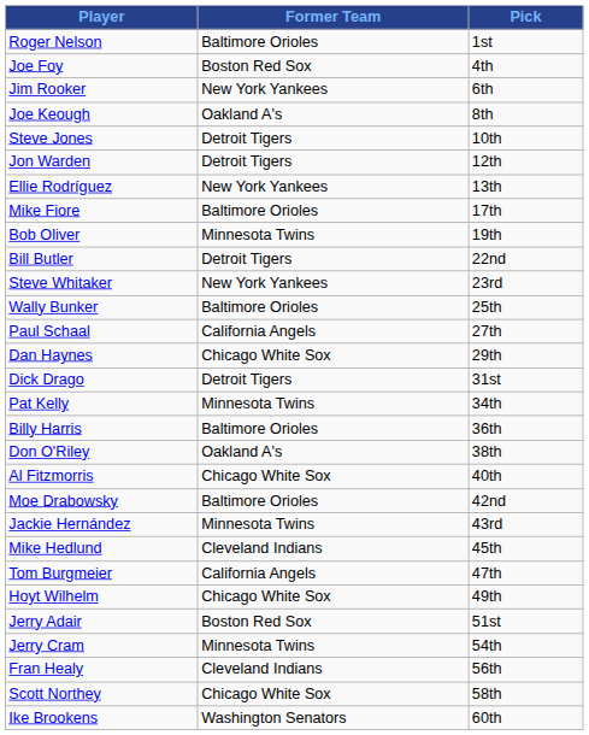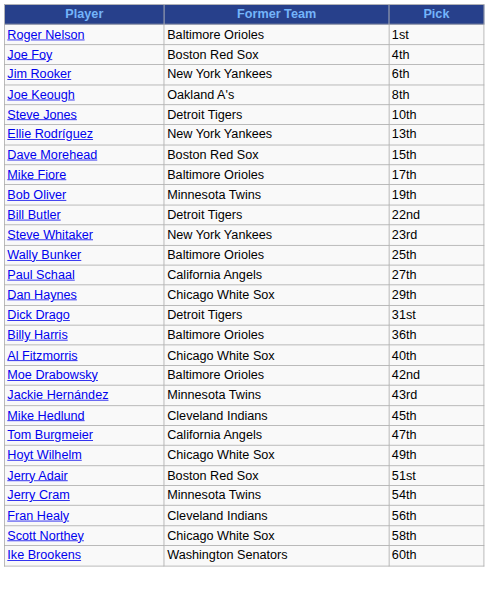- row: Jon Warden | Detroit Tigers | 12th
+ row: Dave Morehead | Boston Red Sox | 15th
- row: Pat Kelly | Minnesota Twins | 34th
- row: Don O'Riley | Oakland A's | 38th
